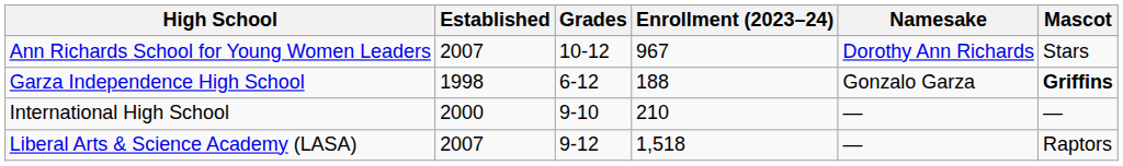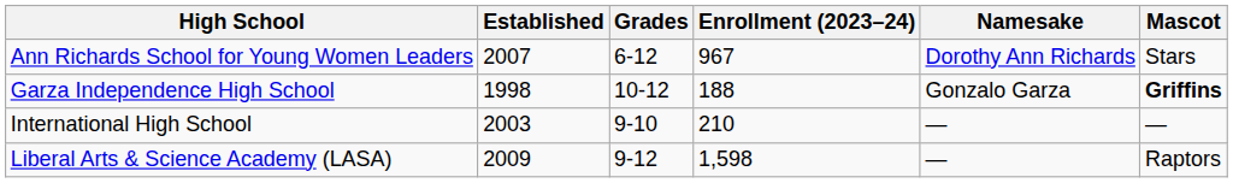Ann Richards School for Young Women Leaders | Grades: 10-12 -> 6-12
Garza Independence High School | Grades: 6-12 -> 10-12
International High School | Established: 2000 -> 2003
Liberal Arts & Science Academy (LASA) | Established: 2007 -> 2009
Liberal Arts & Science Academy (LASA) | Enrollment (2023–24): 1,518 -> 1,598
